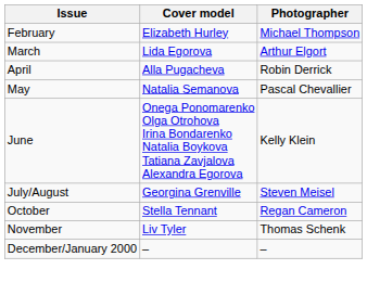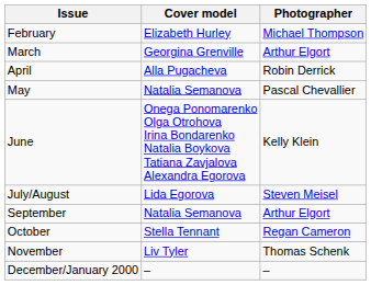March | Cover model: Lida Egorova -> Georgina Grenville
July/August | Cover model: Georgina Grenville -> Lida Egorova
+ row: September | Natalia Semanova | Arthur Elgort
